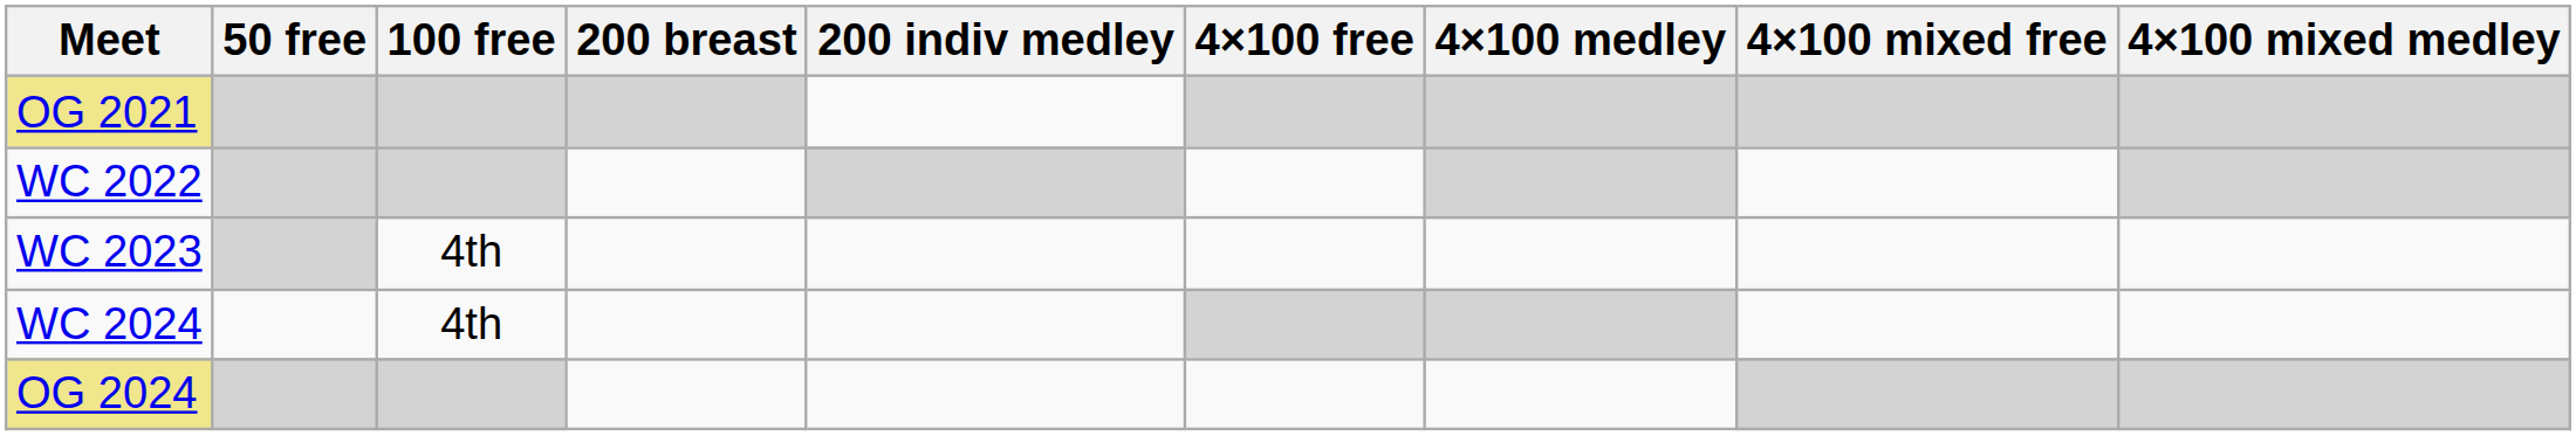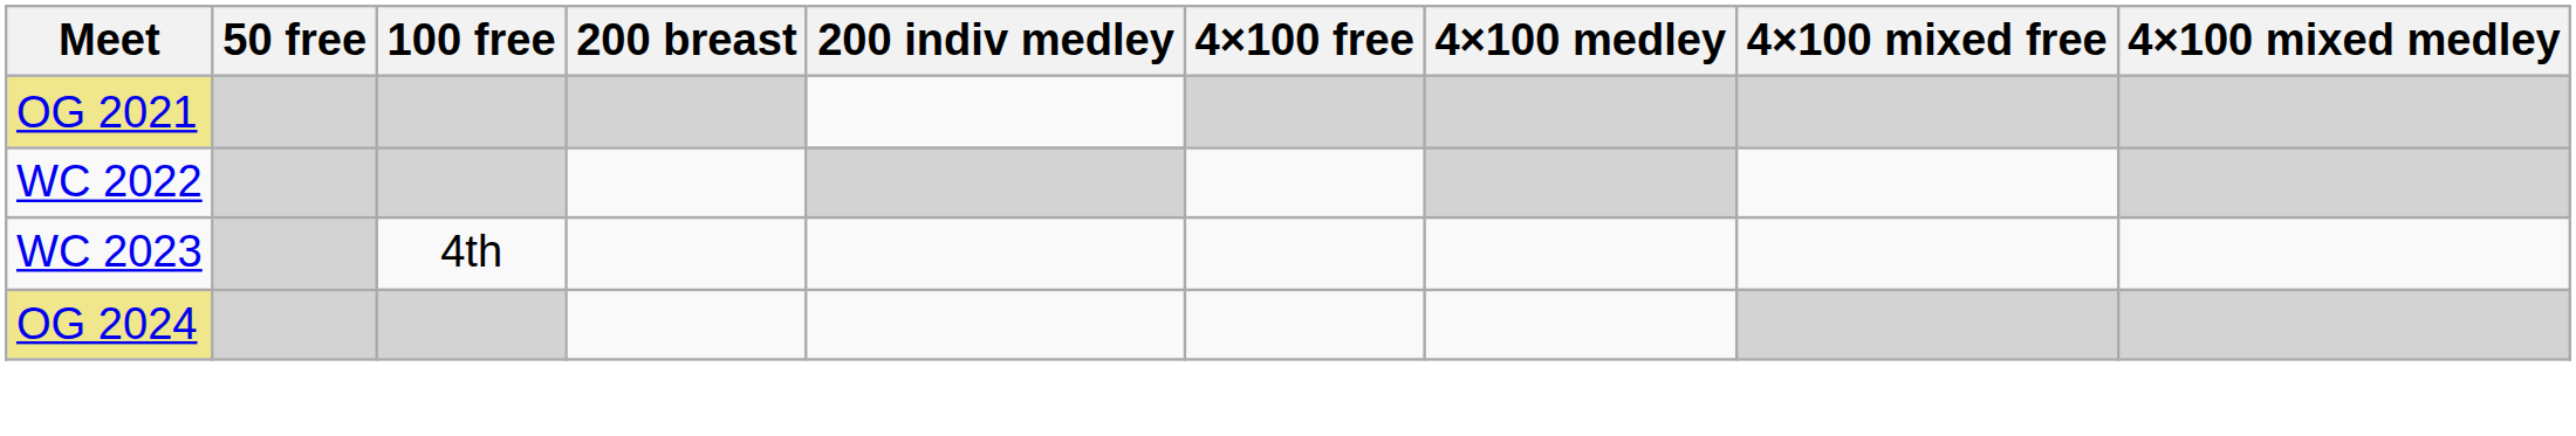- row: WC 2024 | 4th
